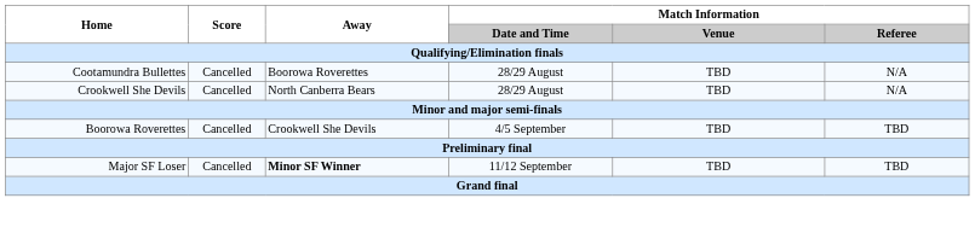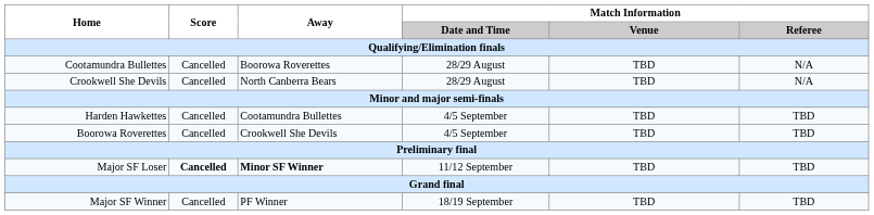+ row: Harden Hawkettes | Cancelled | Cootamundra Bullettes | 4/5 September | TBD | TBD
Major SF Loser | Score: normal -> bold
+ row: Major SF Winner | Cancelled | PF Winner | 18/19 September | TBD | TBD
